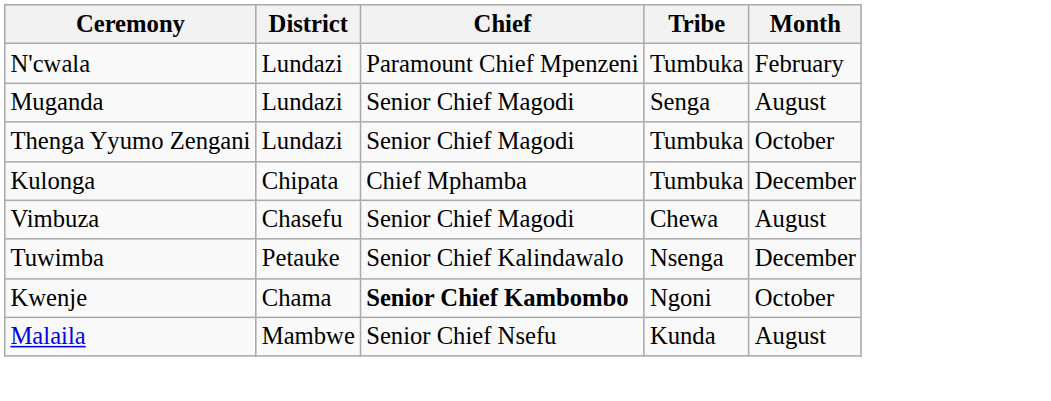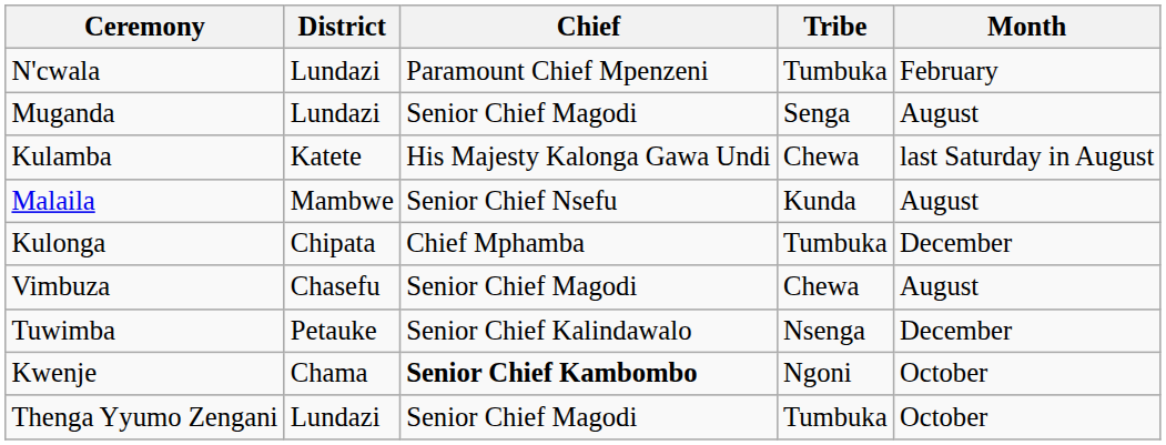+ row: Kulamba | Katete | His Majesty Kalonga Gawa Undi | Chewa | last Saturday in August
rows swapped: Thenga Yyumo Zengani <-> Malaila
